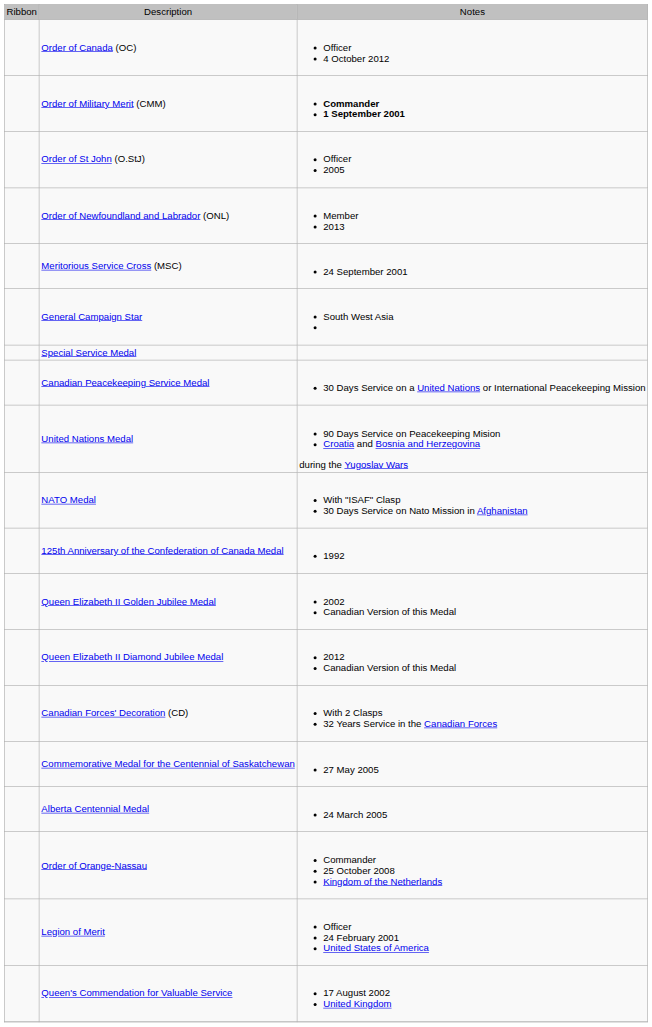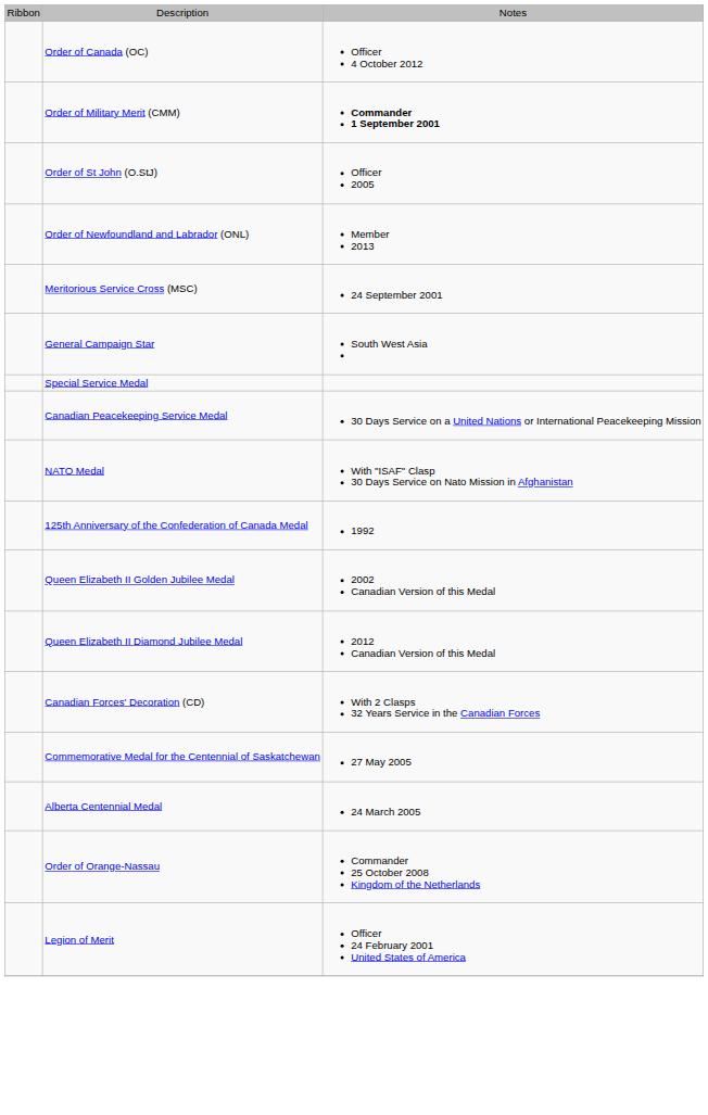- row: United Nations Medal | 90 Days Service on Peacekeeping Mision Croatia and Bosnia and Herzegovina during the Yugoslav Wars
- row: Queen's Commendation for Valuable Service | 17 August 2002 United Kingdom
